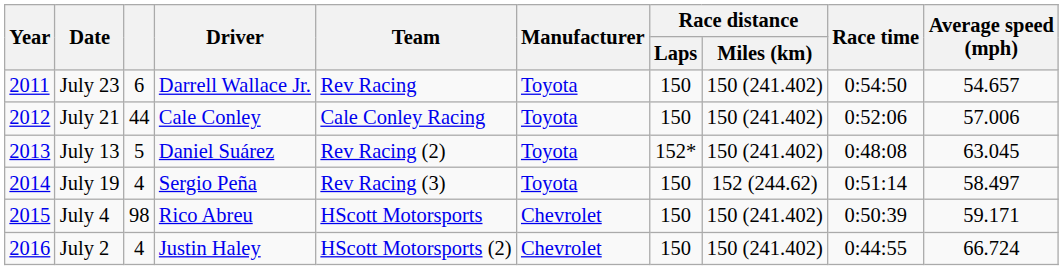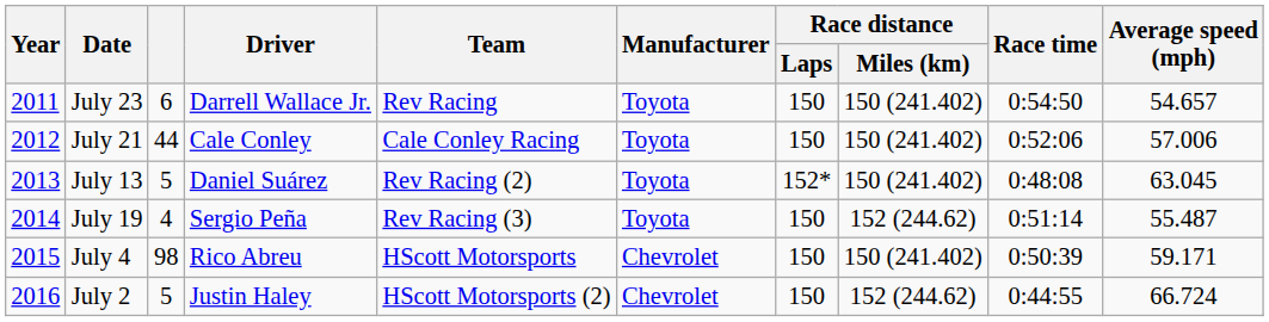July 19 | Average speed (mph): 58.497 -> 55.487
July 2 | column 3: 4 -> 5
July 2 | Race distance / Miles (km): 150 (241.402) -> 152 (244.62)
